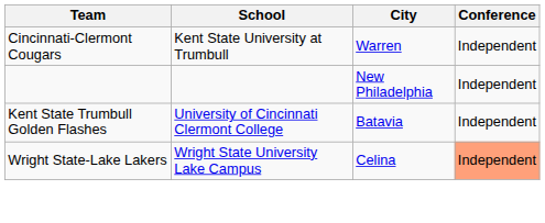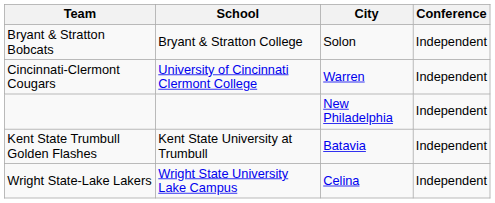+ row: Bryant & Stratton Bobcats | Bryant & Stratton College | Solon | Independent
Cincinnati-Clermont Cougars | School: Kent State University at Trumbull -> University of Cincinnati Clermont College
Kent State Trumbull Golden Flashes | School: University of Cincinnati Clermont College -> Kent State University at Trumbull
Wright State-Lake Lakers | Conference: lightsalmon background -> no background
